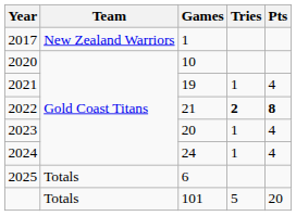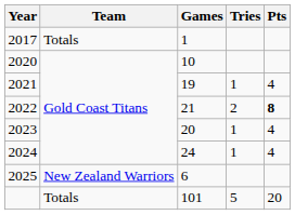2017 | Team: New Zealand Warriors -> Totals
2022 | Tries: bold -> normal
2025 | Team: Totals -> New Zealand Warriors
